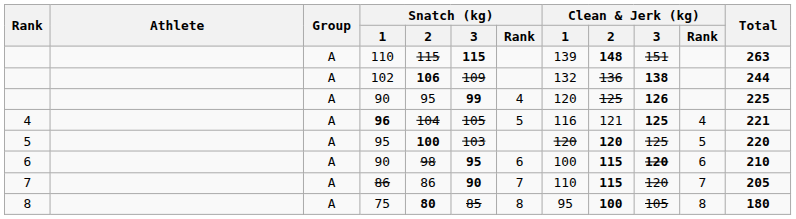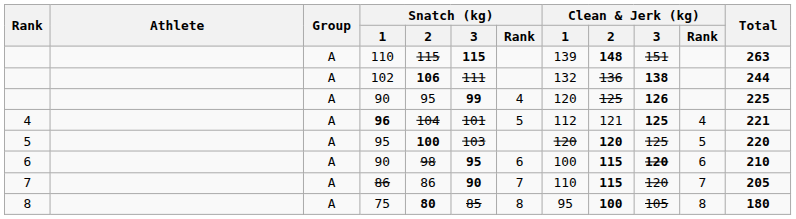102 | Snatch (kg) / 3: 109 -> 111
96 | Snatch (kg) / 3: 105 -> 101
96 | Clean & Jerk (kg) / 1: 116 -> 112
